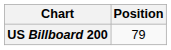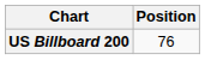US Billboard 200 | Position: 79 -> 76
